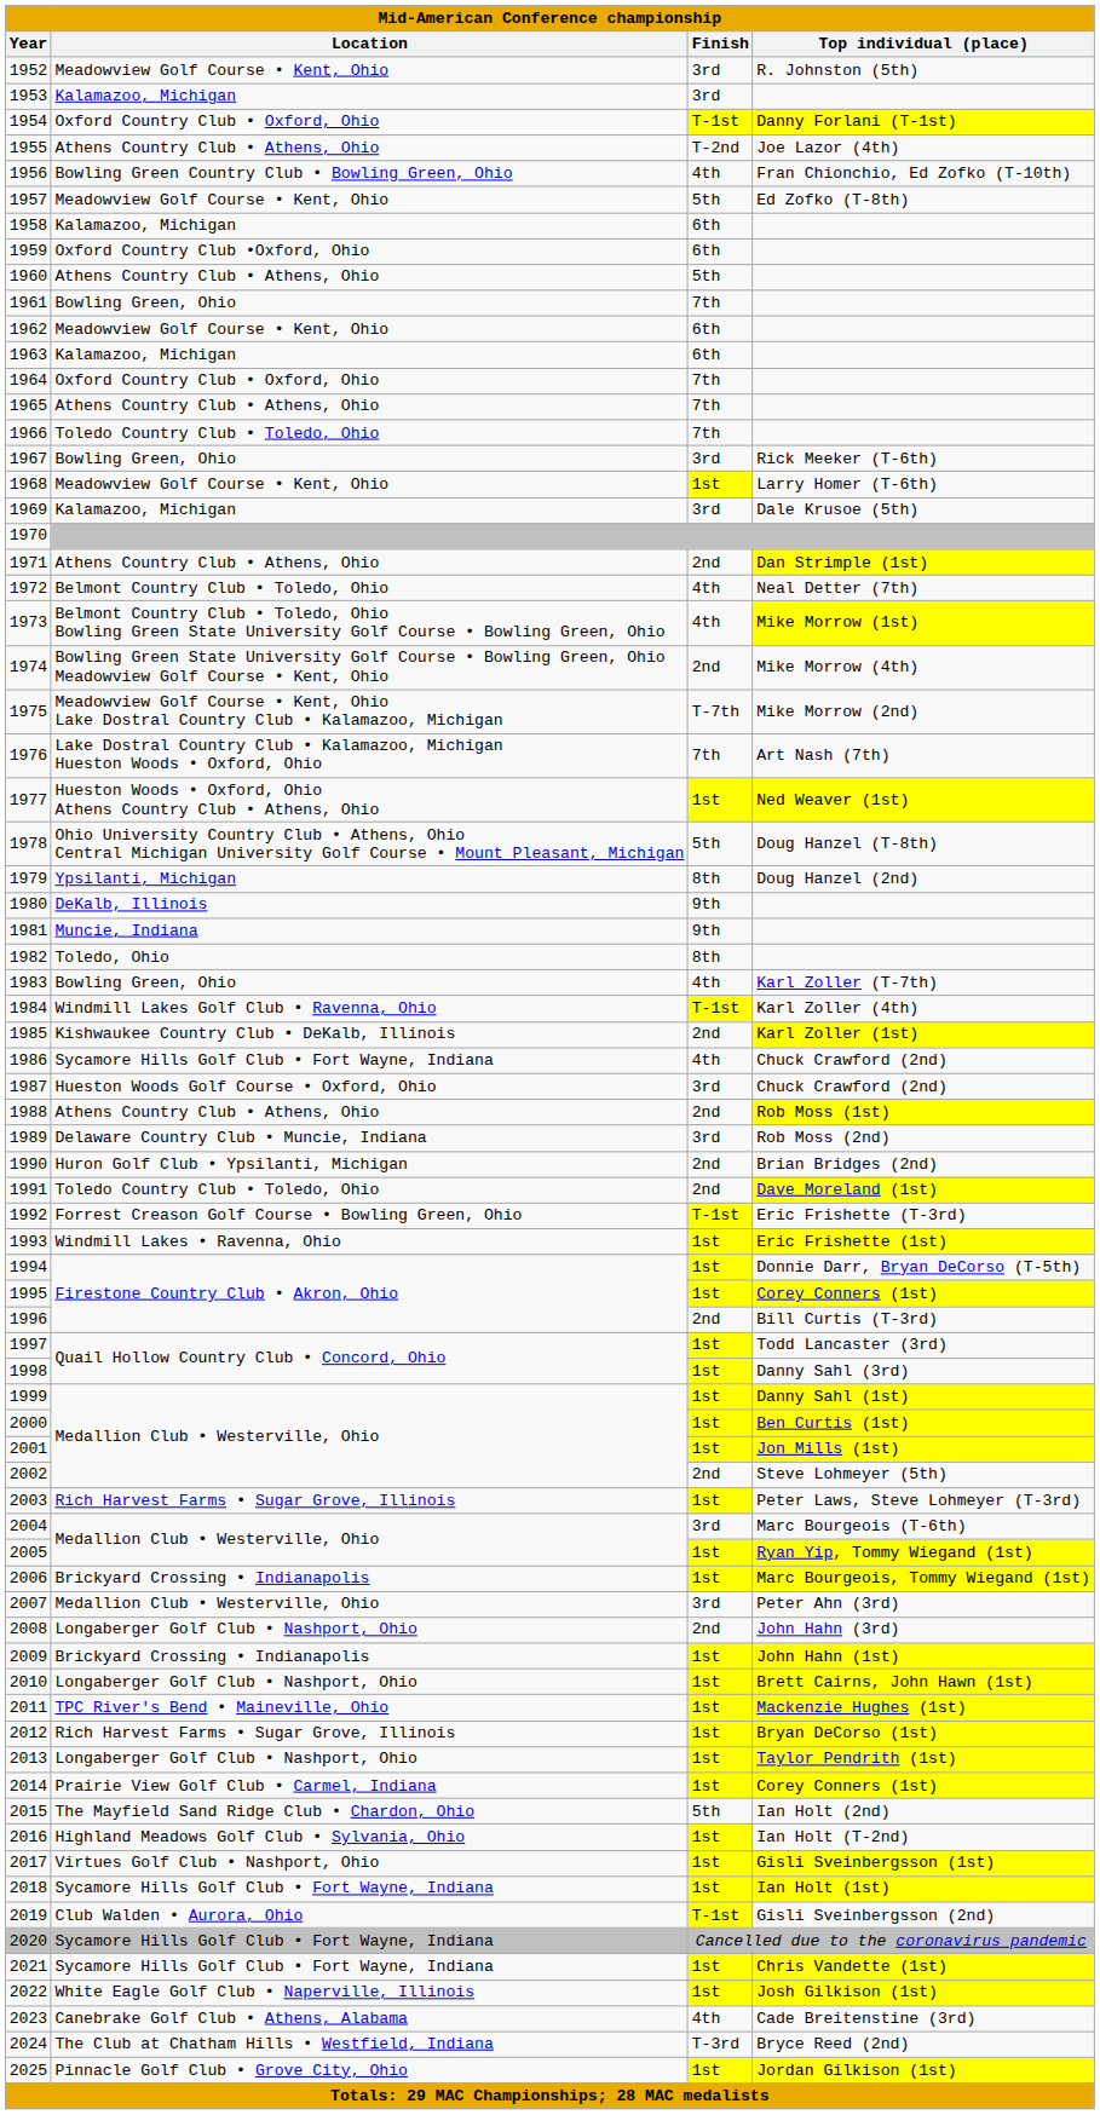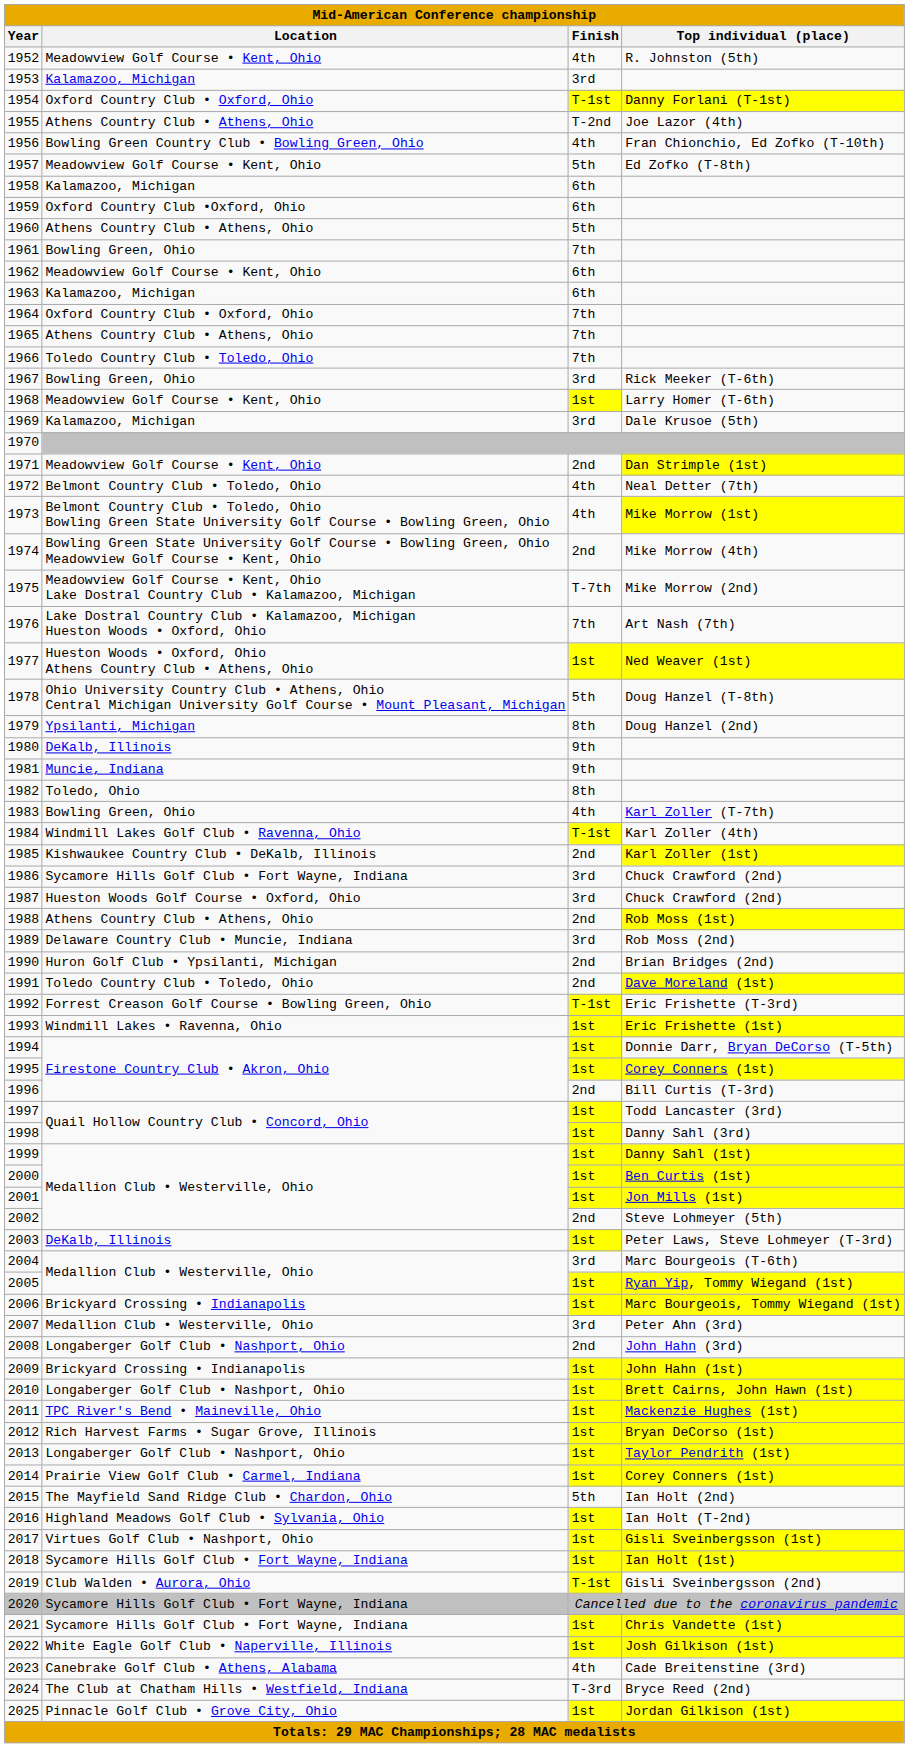1952 | Finish: 3rd -> 4th
1971 | Location: Athens Country Club • Athens, Ohio -> Meadowview Golf Course • Kent, Ohio
1986 | Finish: 4th -> 3rd
2003 | Location: Rich Harvest Farms • Sugar Grove, Illinois -> DeKalb, Illinois
